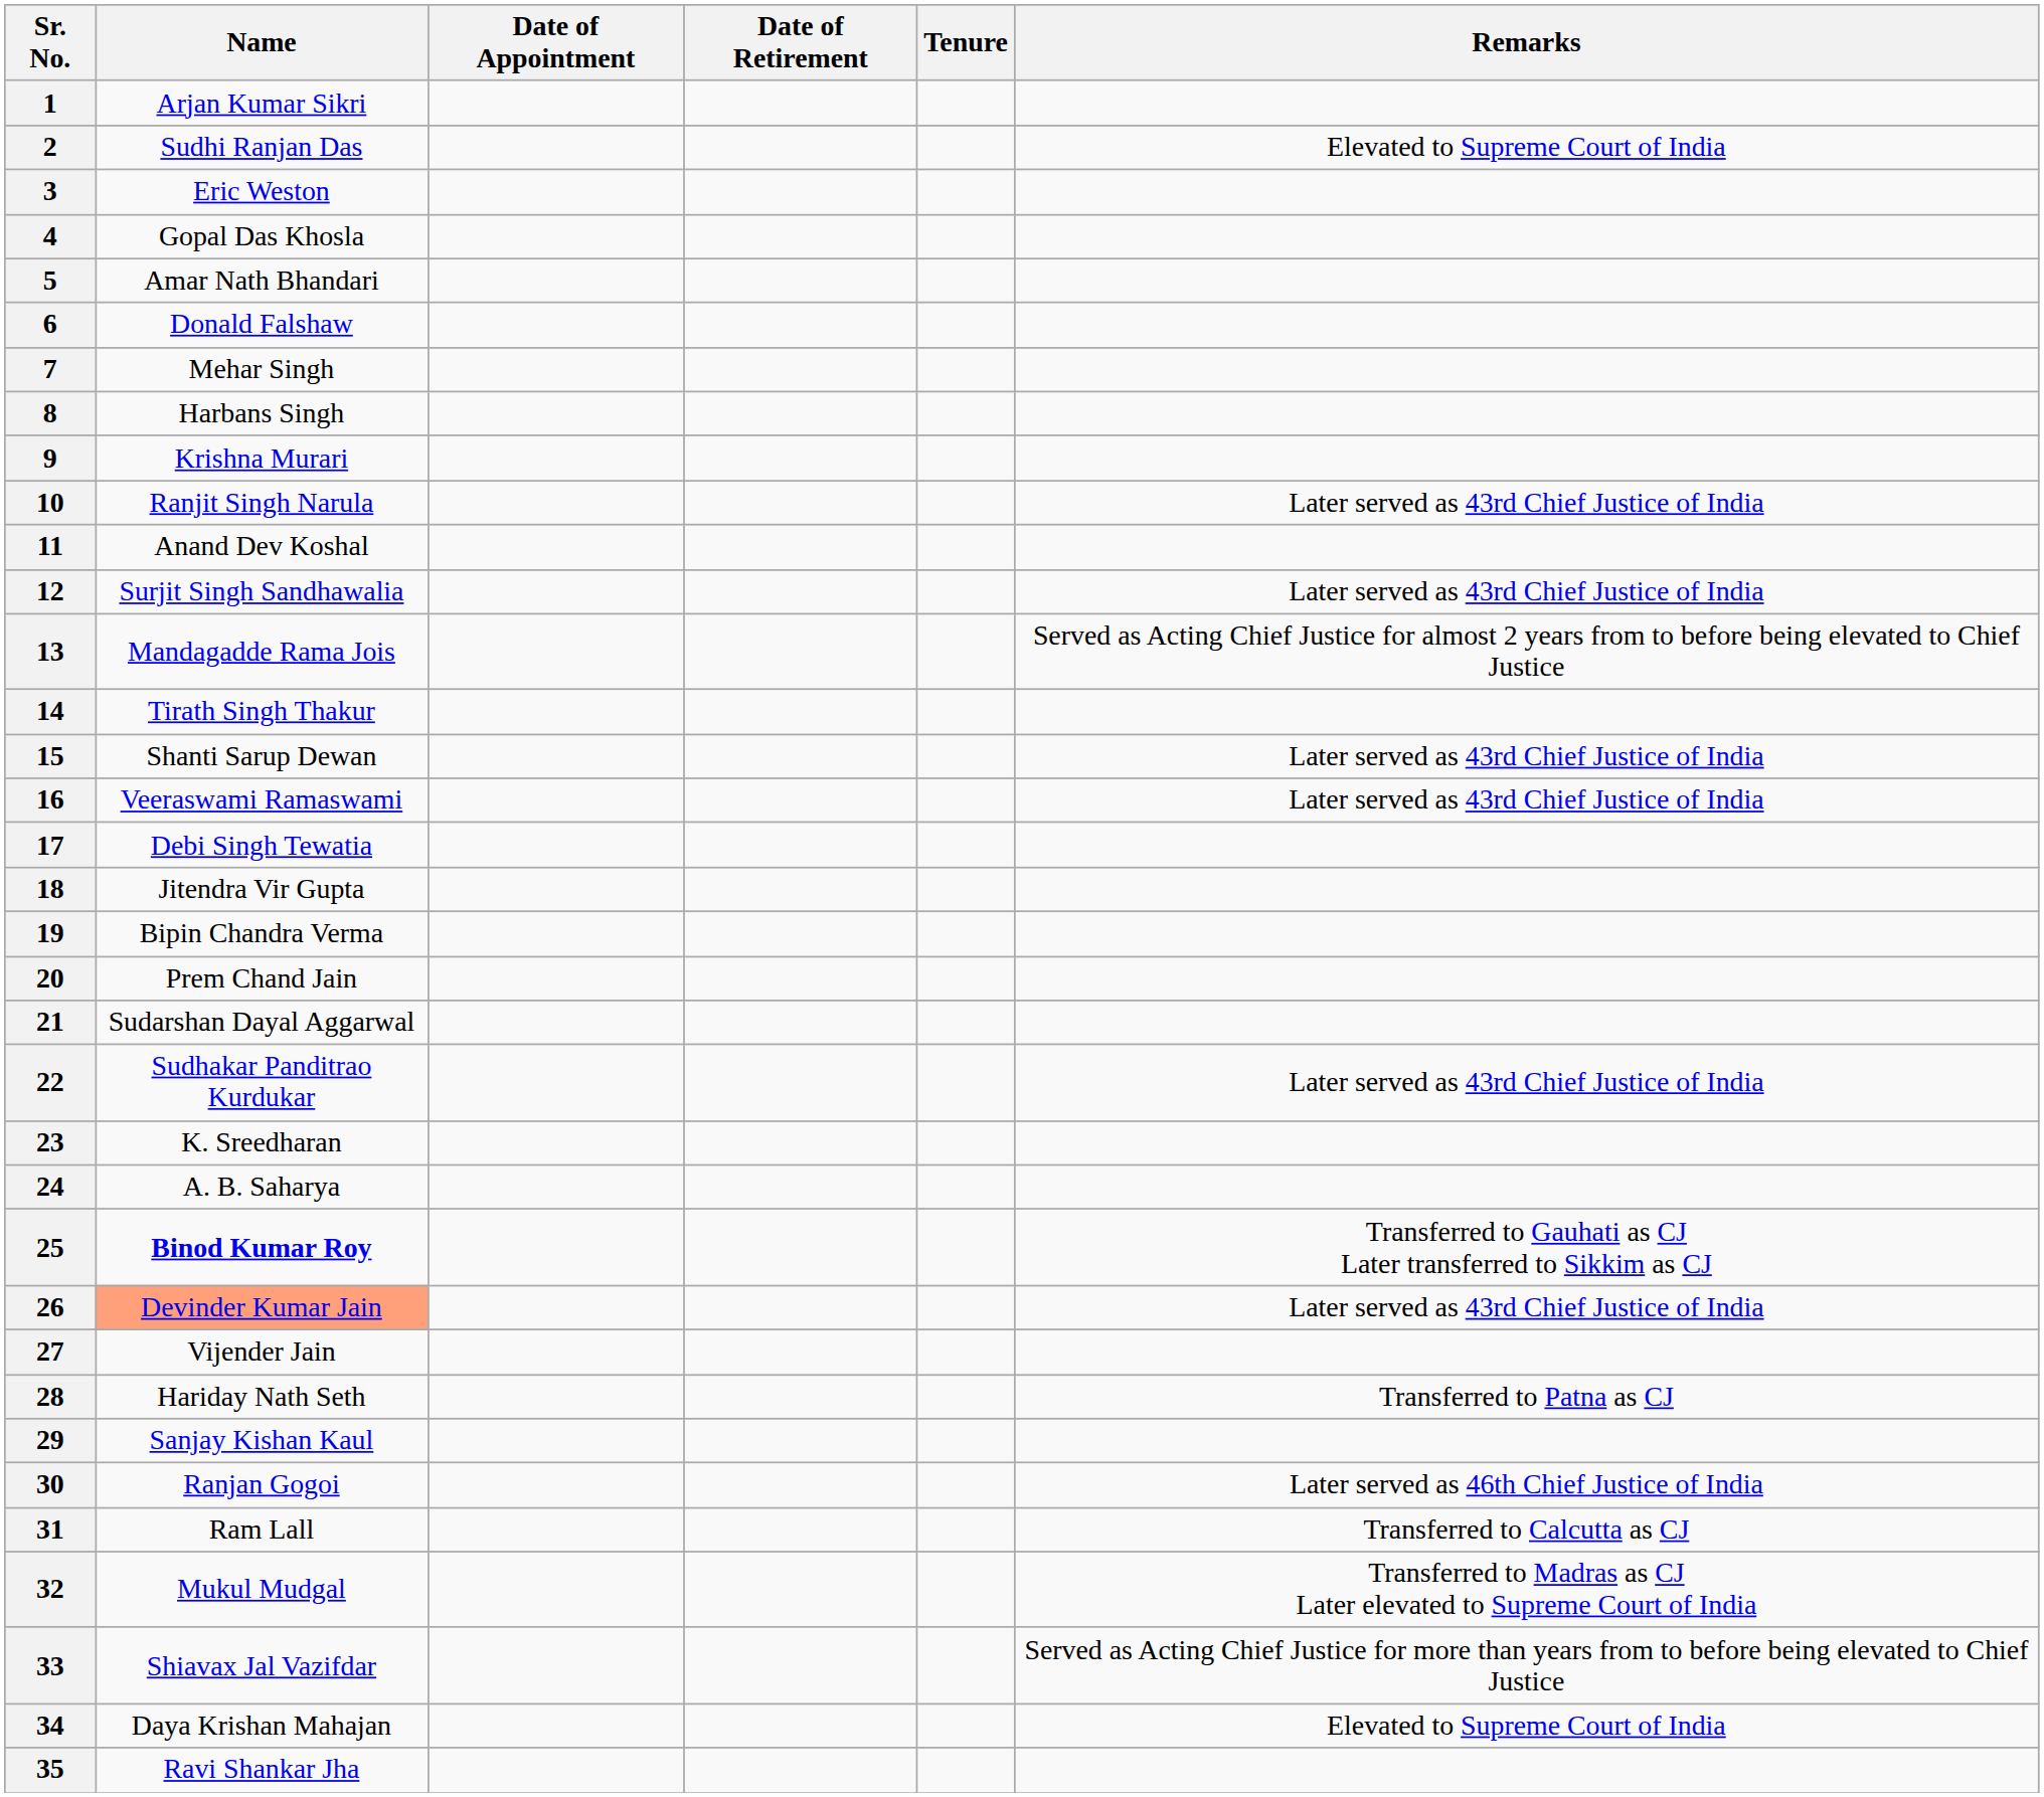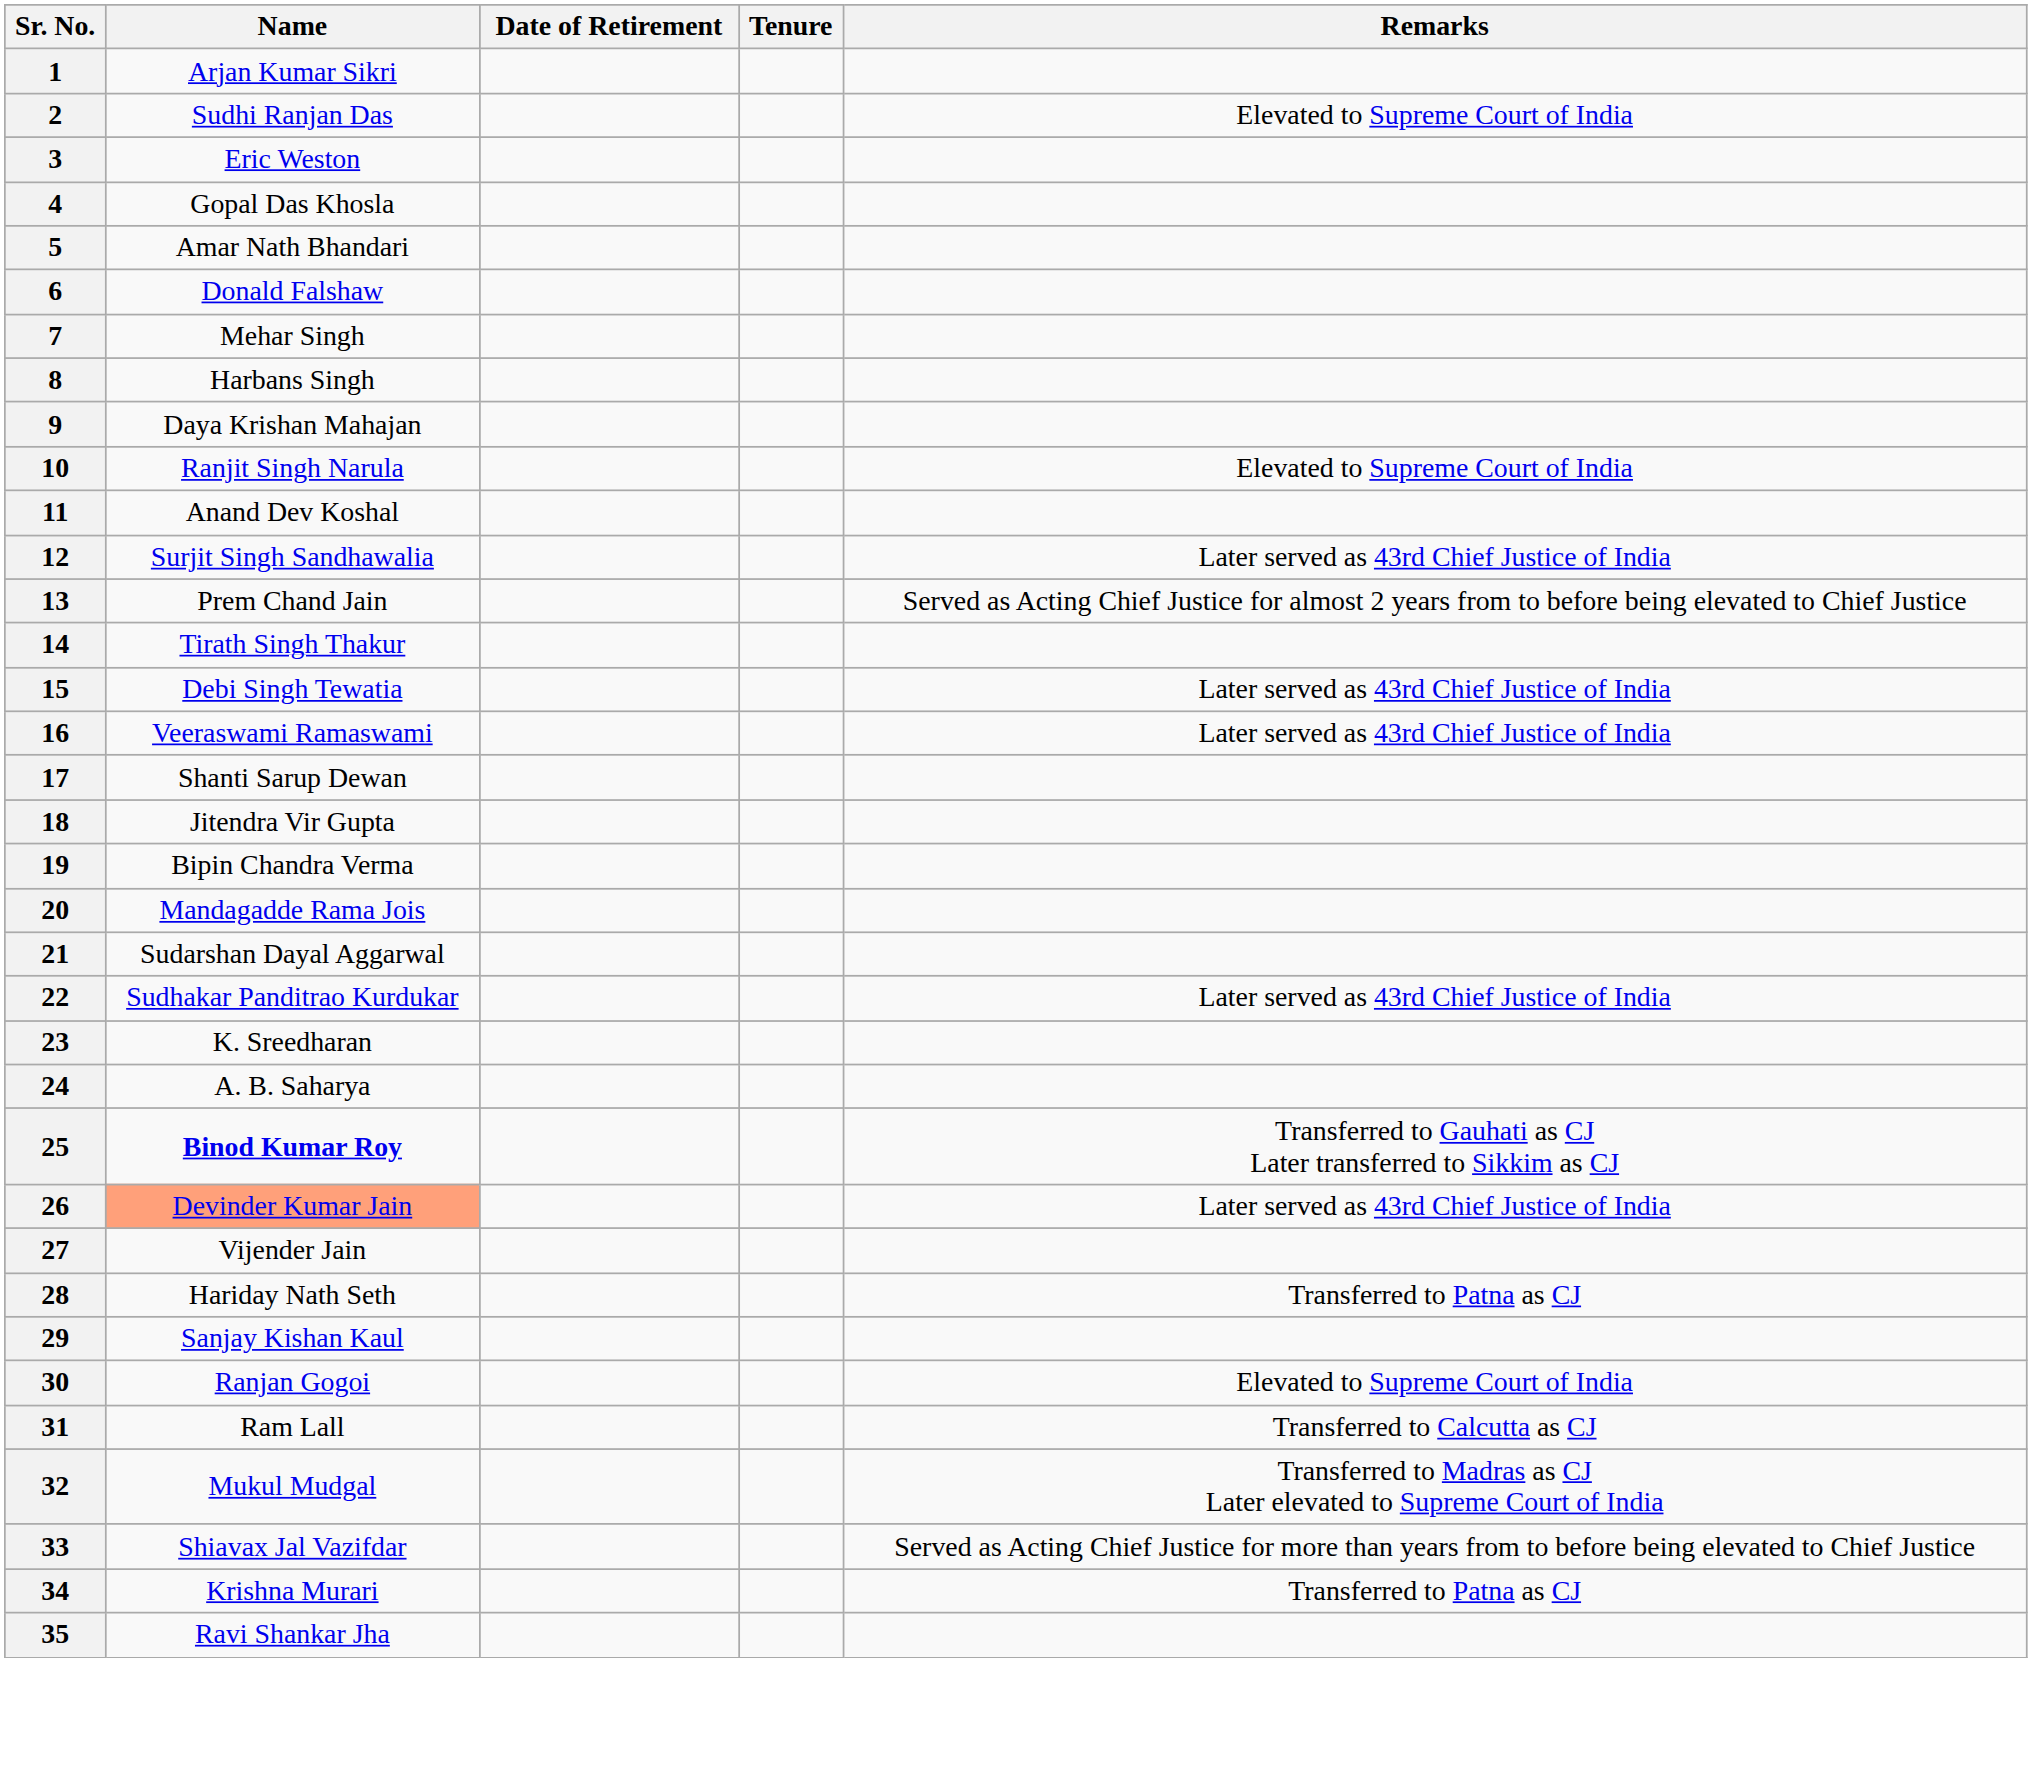- column: Date of Appointment
9 | Name: Krishna Murari -> Daya Krishan Mahajan
10 | Remarks: Later served as 43rd Chief Justice of India -> Elevated to Supreme Court of India
13 | Name: Mandagadde Rama Jois -> Prem Chand Jain
15 | Name: Shanti Sarup Dewan -> Debi Singh Tewatia
17 | Name: Debi Singh Tewatia -> Shanti Sarup Dewan
20 | Name: Prem Chand Jain -> Mandagadde Rama Jois
30 | Remarks: Later served as 46th Chief Justice of India -> Elevated to Supreme Court of India
34 | Name: Daya Krishan Mahajan -> Krishna Murari
34 | Remarks: Elevated to Supreme Court of India -> Transferred to Patna as CJ
